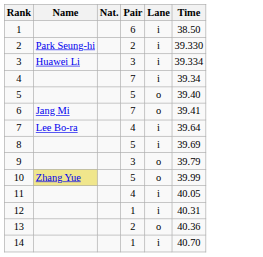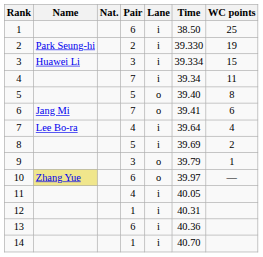+ column: WC points | 25 | 19 | 15 | 11 | 8 | 6 | 4 | 2 | 1 | —
10 | Pair: 5 -> 6
10 | Time: 39.99 -> 39.97
13 | Pair: 2 -> 6
13 | Lane: o -> i
